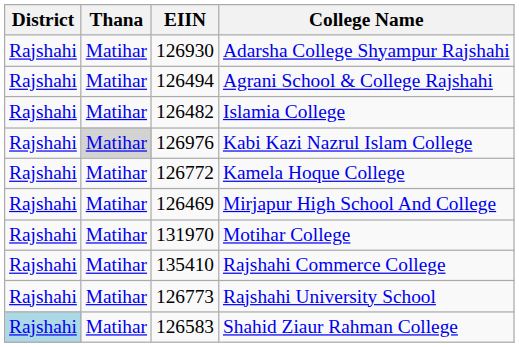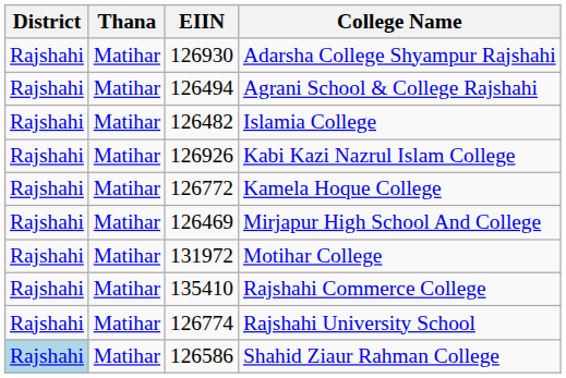Kabi Kazi Nazrul Islam College | Thana: lightgrey background -> no background
Kabi Kazi Nazrul Islam College | EIIN: 126976 -> 126926
Motihar College | EIIN: 131970 -> 131972
Rajshahi University School | EIIN: 126773 -> 126774
Shahid Ziaur Rahman College | EIIN: 126583 -> 126586
